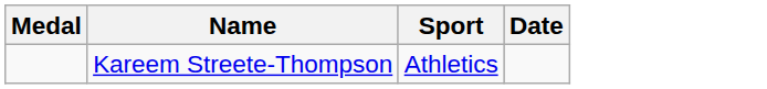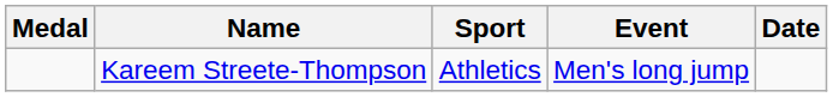+ column: Event | Men's long jump
